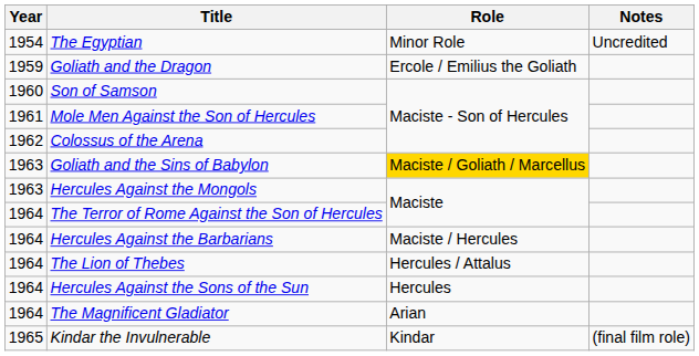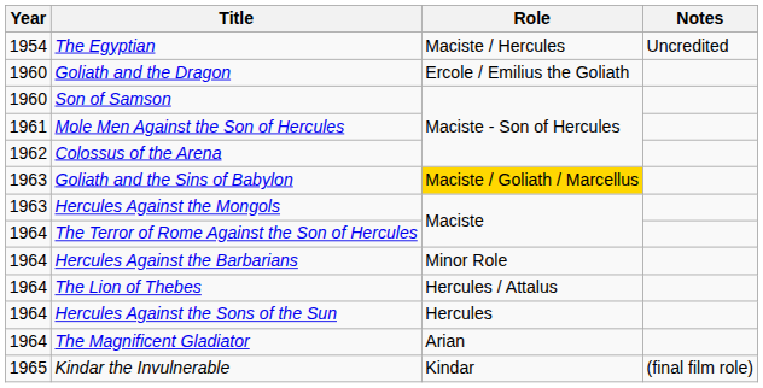The Egyptian | Role: Minor Role -> Maciste / Hercules
Goliath and the Dragon | Year: 1959 -> 1960
Hercules Against the Barbarians | Role: Maciste / Hercules -> Minor Role
